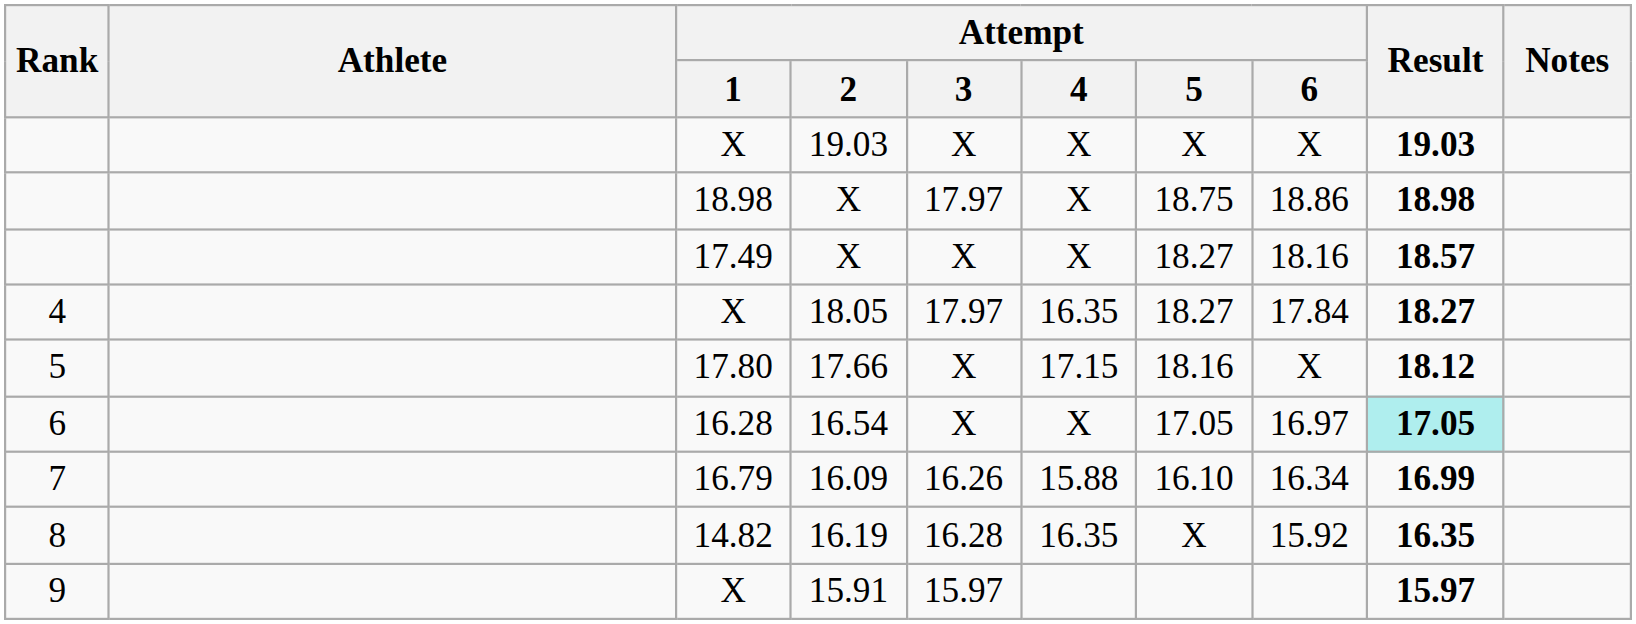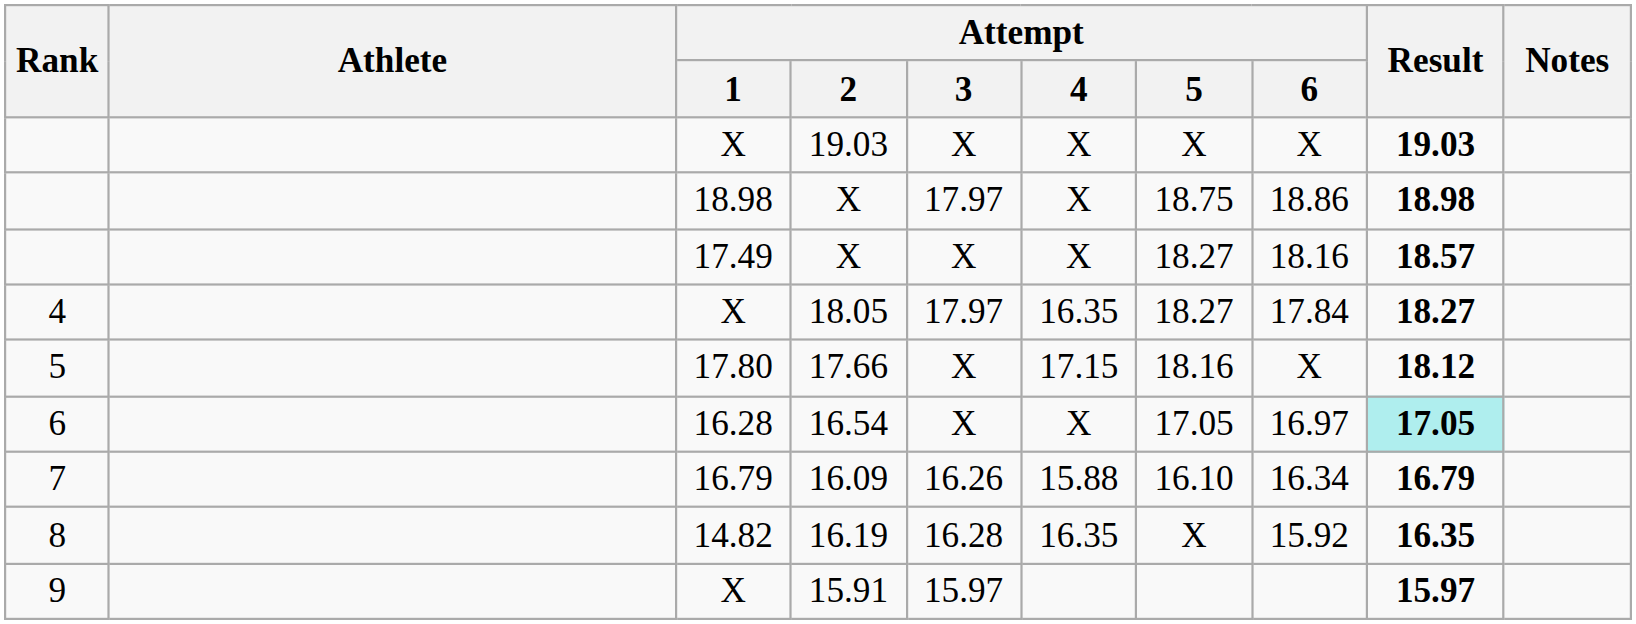16.09 | Result: 16.99 -> 16.79
